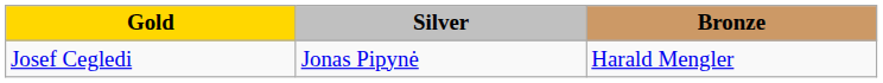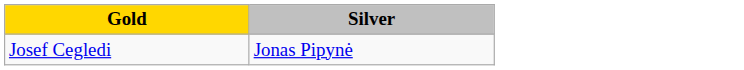- column: Bronze | Harald Mengler
